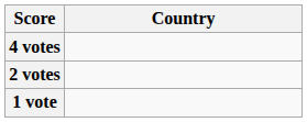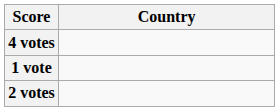rows swapped: 2 votes <-> 1 vote
